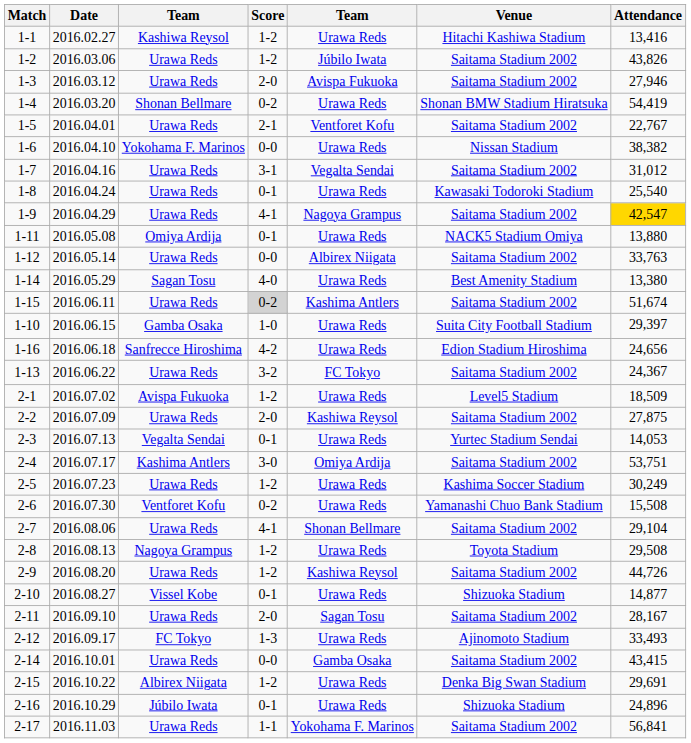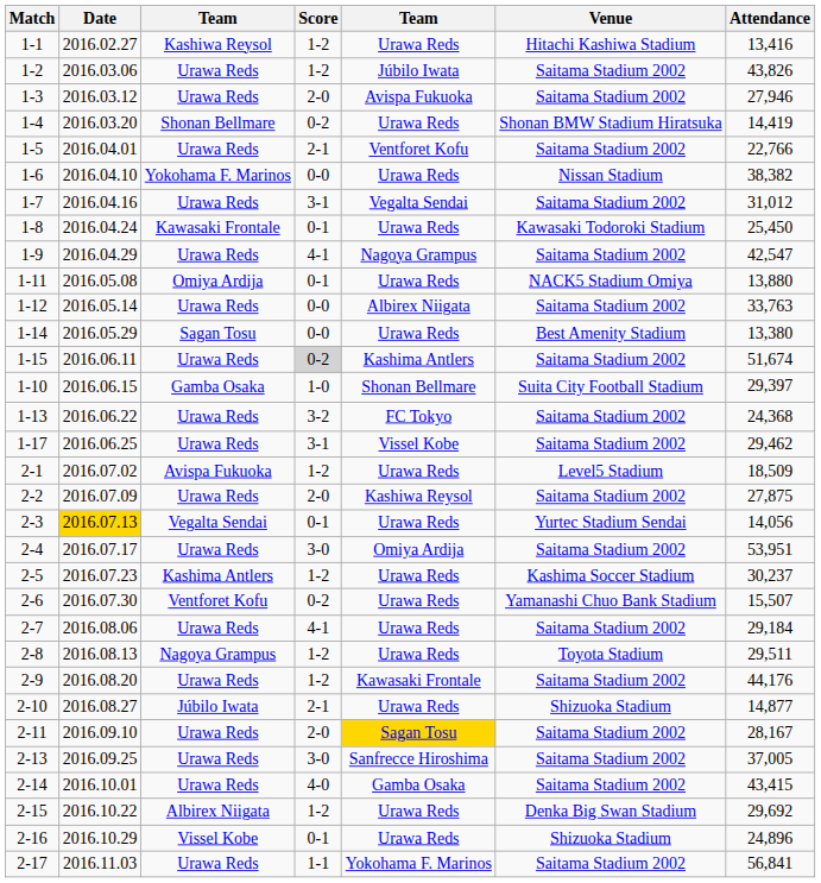1-4 | Attendance: 54,419 -> 14,419
1-5 | Attendance: 22,767 -> 22,766
1-8 | column 3: Urawa Reds -> Kawasaki Frontale
1-8 | Attendance: 25,540 -> 25,450
1-9 | Attendance: gold background -> no background
1-14 | Score: 4-0 -> 0-0
1-10 | column 5: Urawa Reds -> Shonan Bellmare
- row: 1-16 | 2016.06.18 | Sanfrecce Hiroshima | 4-2 | Urawa Reds | Edion Stadium Hiroshima | 24,656
1-13 | Attendance: 24,367 -> 24,368
+ row: 1-17 | 2016.06.25 | Urawa Reds | 3-1 | Vissel Kobe | Saitama Stadium 2002 | 29,462
2-3 | Date: no background -> gold background
2-3 | Attendance: 14,053 -> 14,056
2-4 | column 3: Kashima Antlers -> Urawa Reds
2-4 | Attendance: 53,751 -> 53,951
2-5 | column 3: Urawa Reds -> Kashima Antlers
2-5 | Attendance: 30,249 -> 30,237
2-6 | Attendance: 15,508 -> 15,507
2-7 | column 5: Shonan Bellmare -> Urawa Reds
2-7 | Attendance: 29,104 -> 29,184
2-8 | Attendance: 29,508 -> 29,511
2-9 | column 5: Kashiwa Reysol -> Kawasaki Frontale
2-9 | Attendance: 44,726 -> 44,176
2-10 | column 3: Vissel Kobe -> Júbilo Iwata
2-10 | Score: 0-1 -> 2-1
2-11 | column 5: no background -> gold background
- row: 2-12 | 2016.09.17 | FC Tokyo | 1-3 | Urawa Reds | Ajinomoto Stadium | 33,493
+ row: 2-13 | 2016.09.25 | Urawa Reds | 3-0 | Sanfrecce Hiroshima | Saitama Stadium 2002 | 37,005
2-14 | Score: 0-0 -> 4-0
2-15 | Attendance: 29,691 -> 29,692
2-16 | column 3: Júbilo Iwata -> Vissel Kobe
